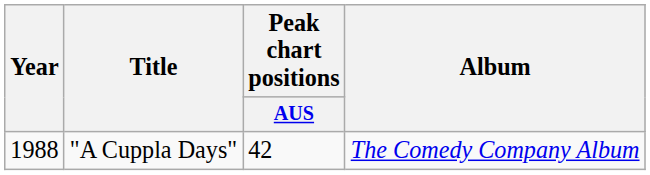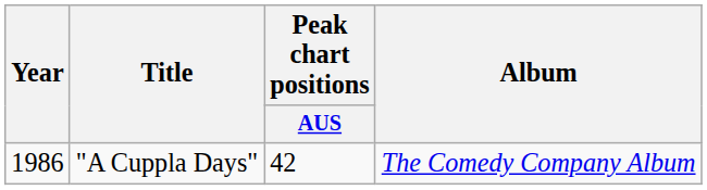"A Cuppla Days" | Year: 1988 -> 1986
